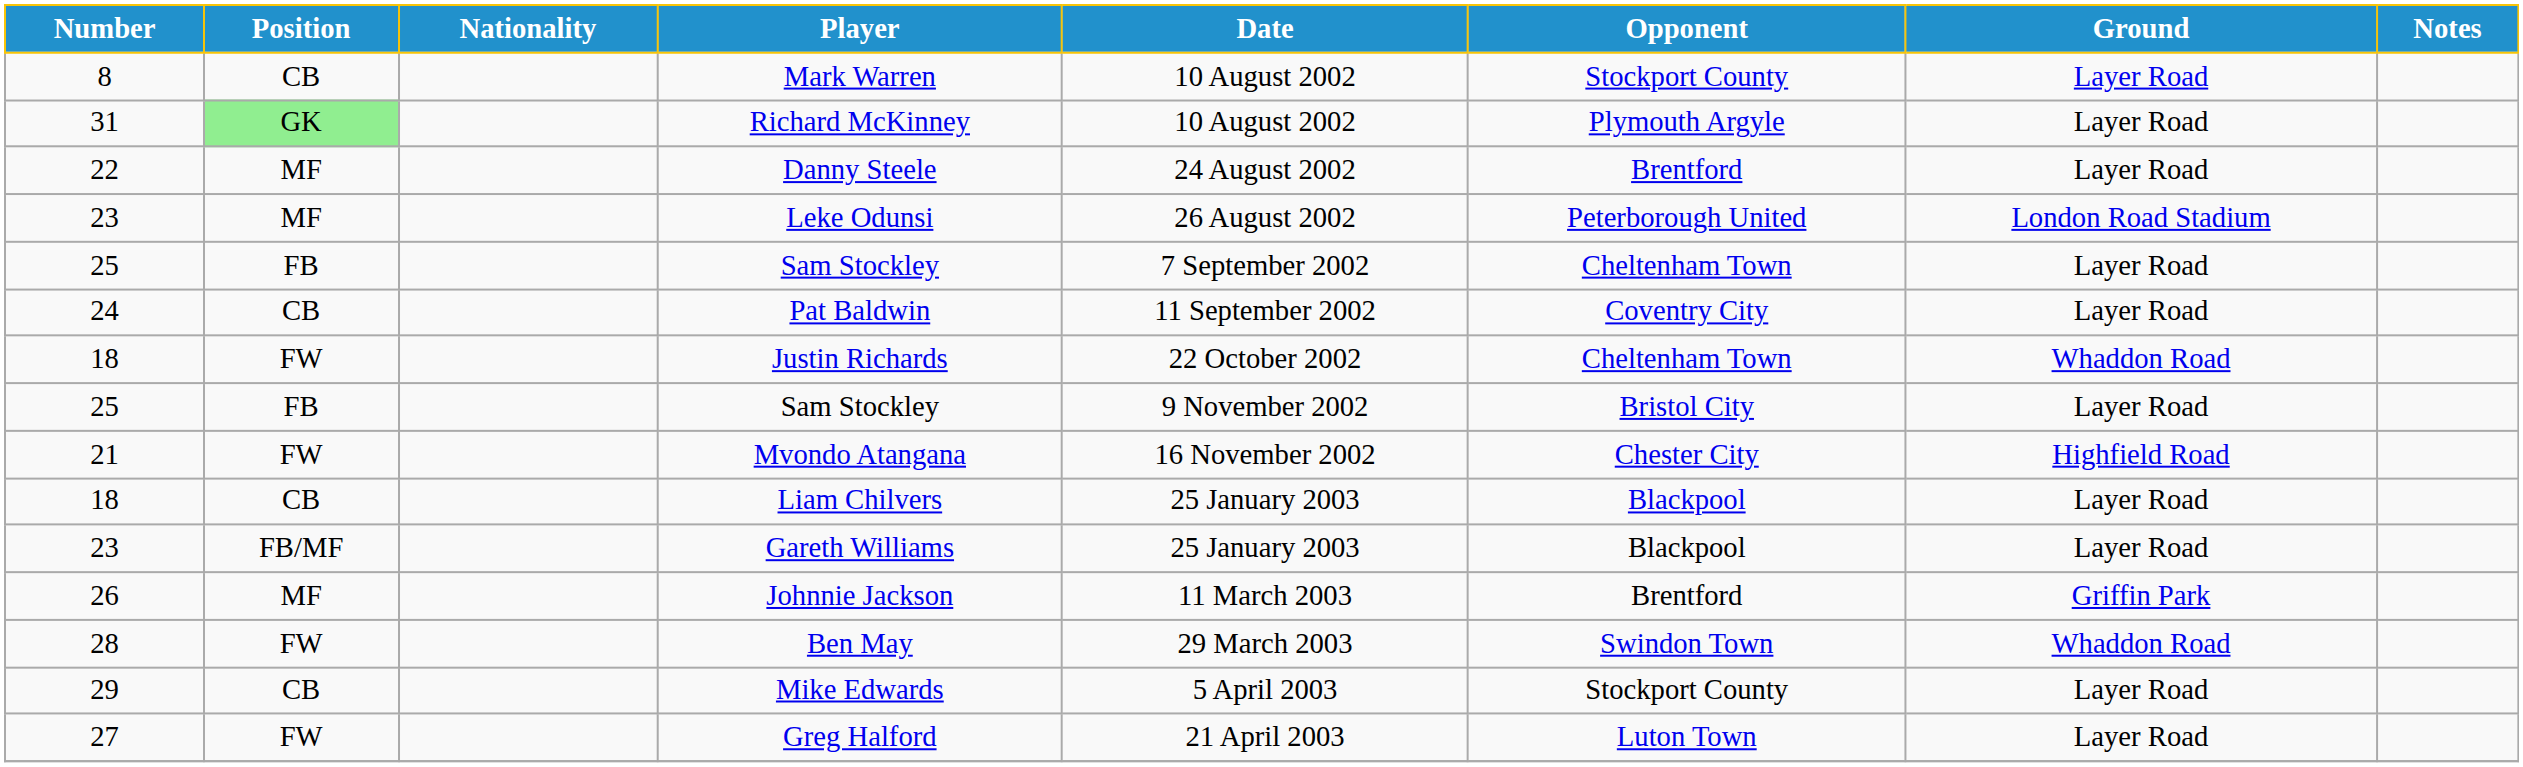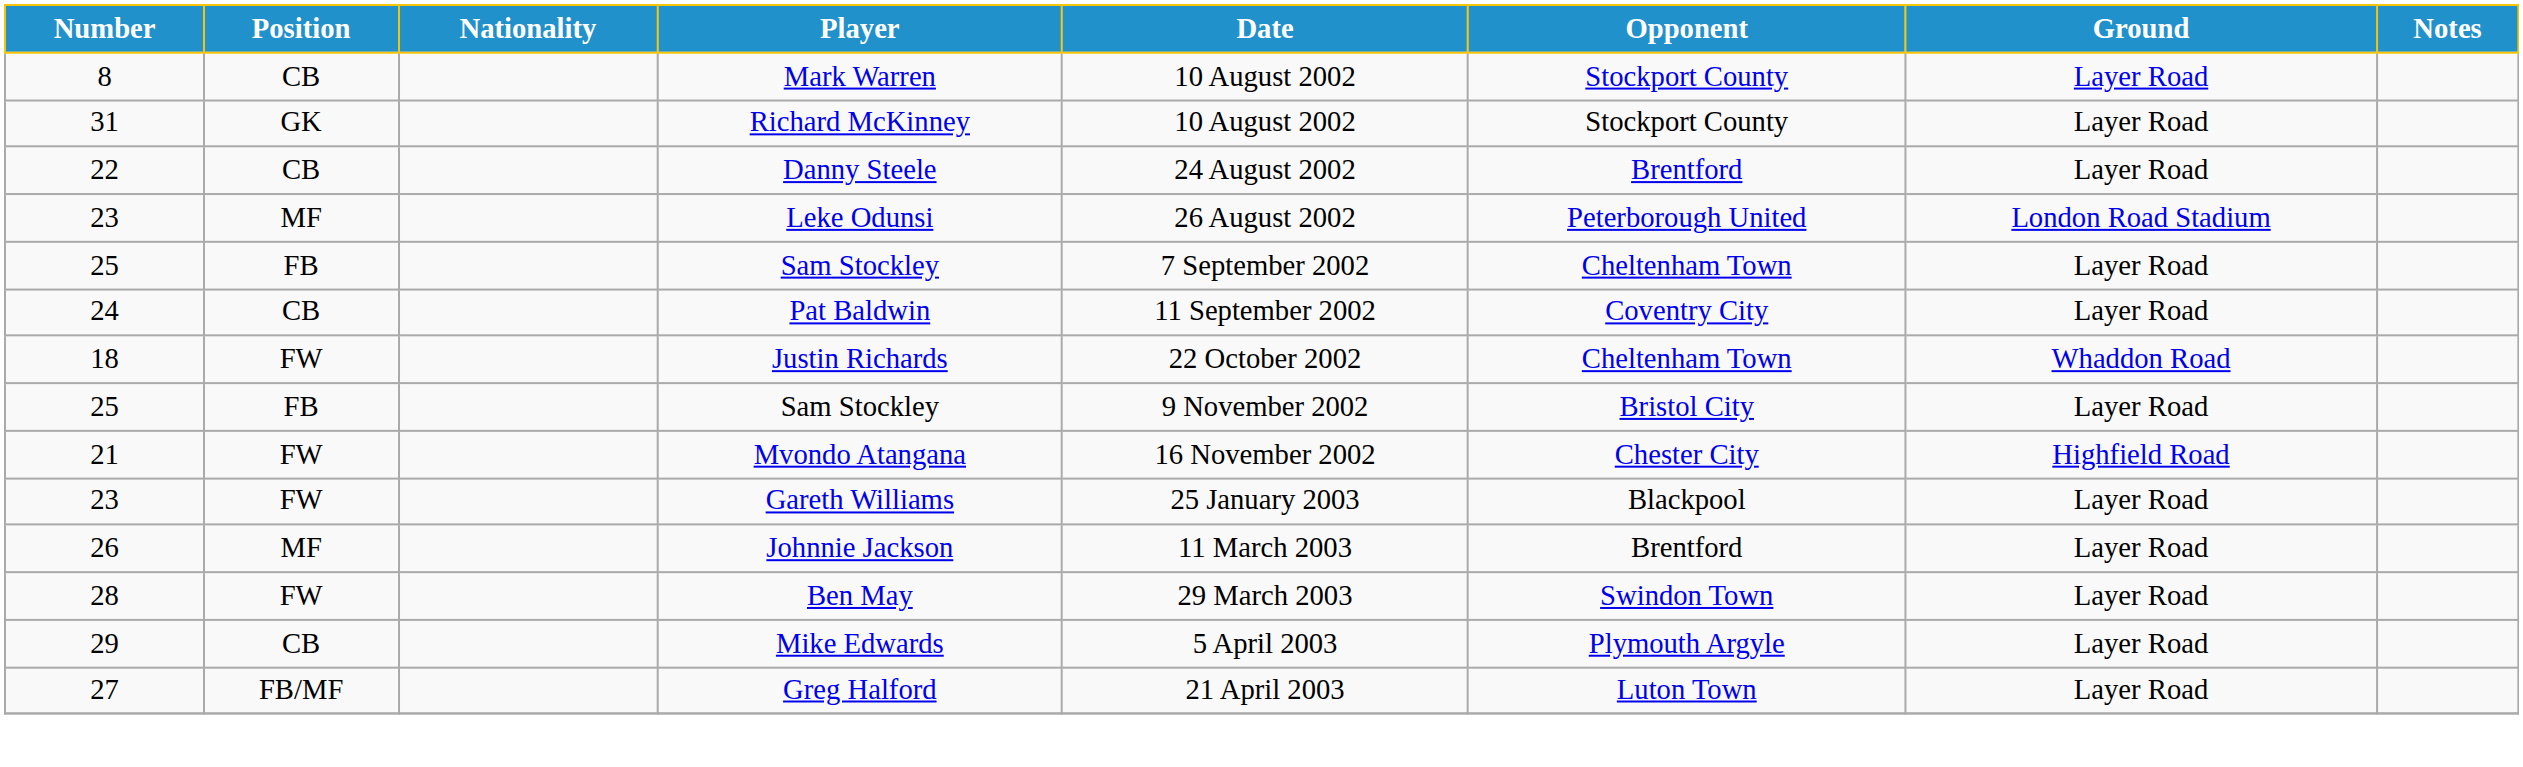Richard McKinney | Position: lightgreen background -> no background
Richard McKinney | Opponent: Plymouth Argyle -> Stockport County
Danny Steele | Position: MF -> CB
- row: 18 | CB | Liam Chilvers | 25 January 2003 | Blackpool | Layer Road
Gareth Williams | Position: FB/MF -> FW
Johnnie Jackson | Ground: Griffin Park -> Layer Road
Ben May | Ground: Whaddon Road -> Layer Road
Mike Edwards | Opponent: Stockport County -> Plymouth Argyle
Greg Halford | Position: FW -> FB/MF
